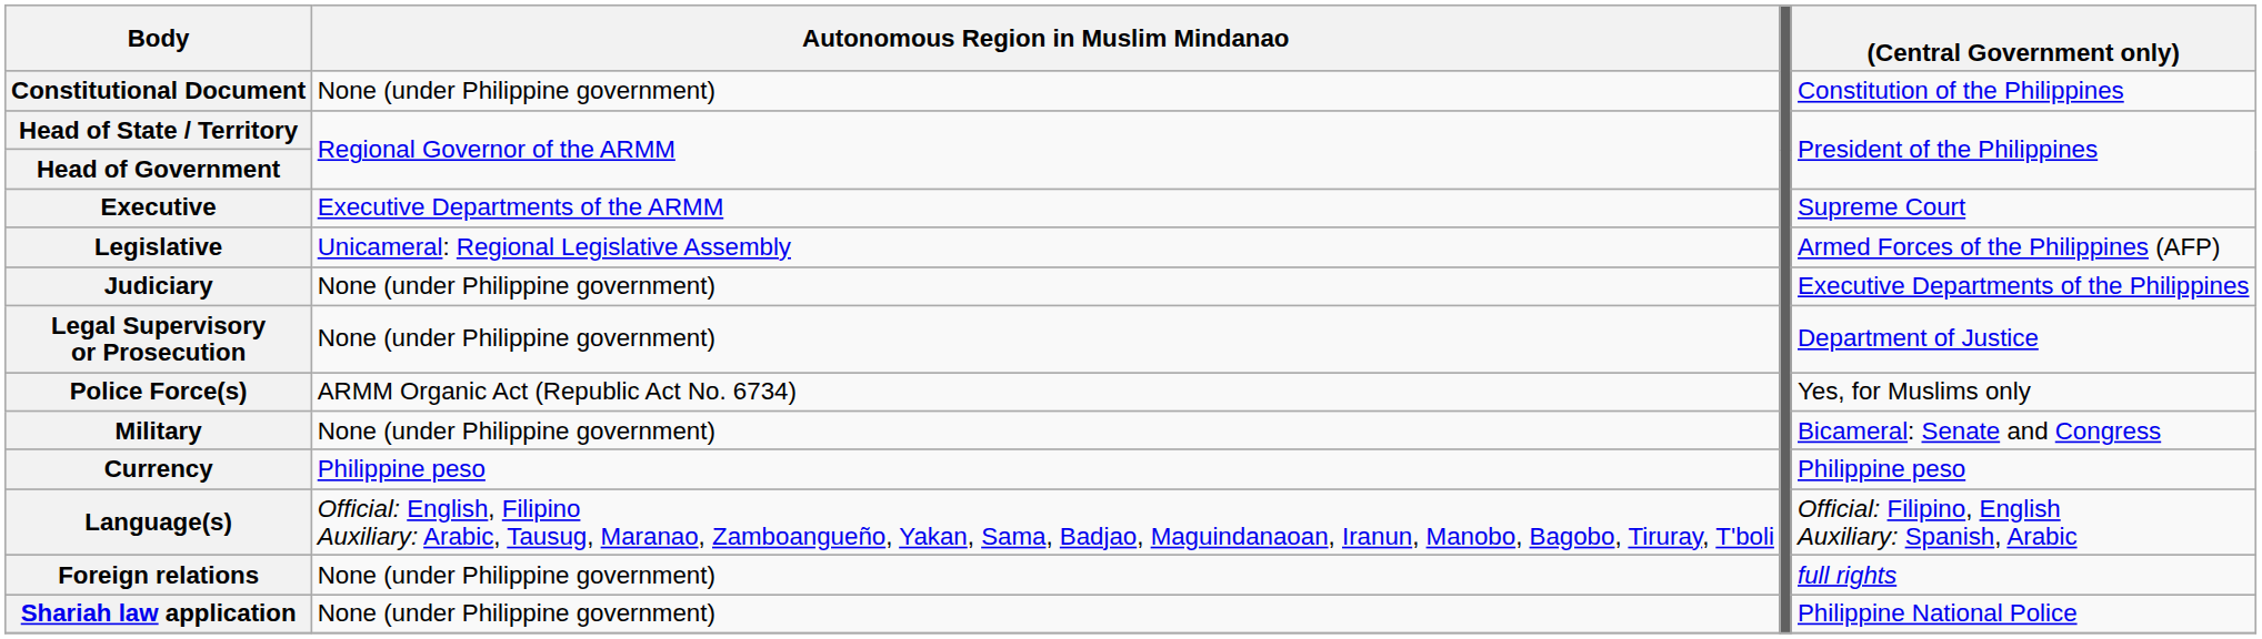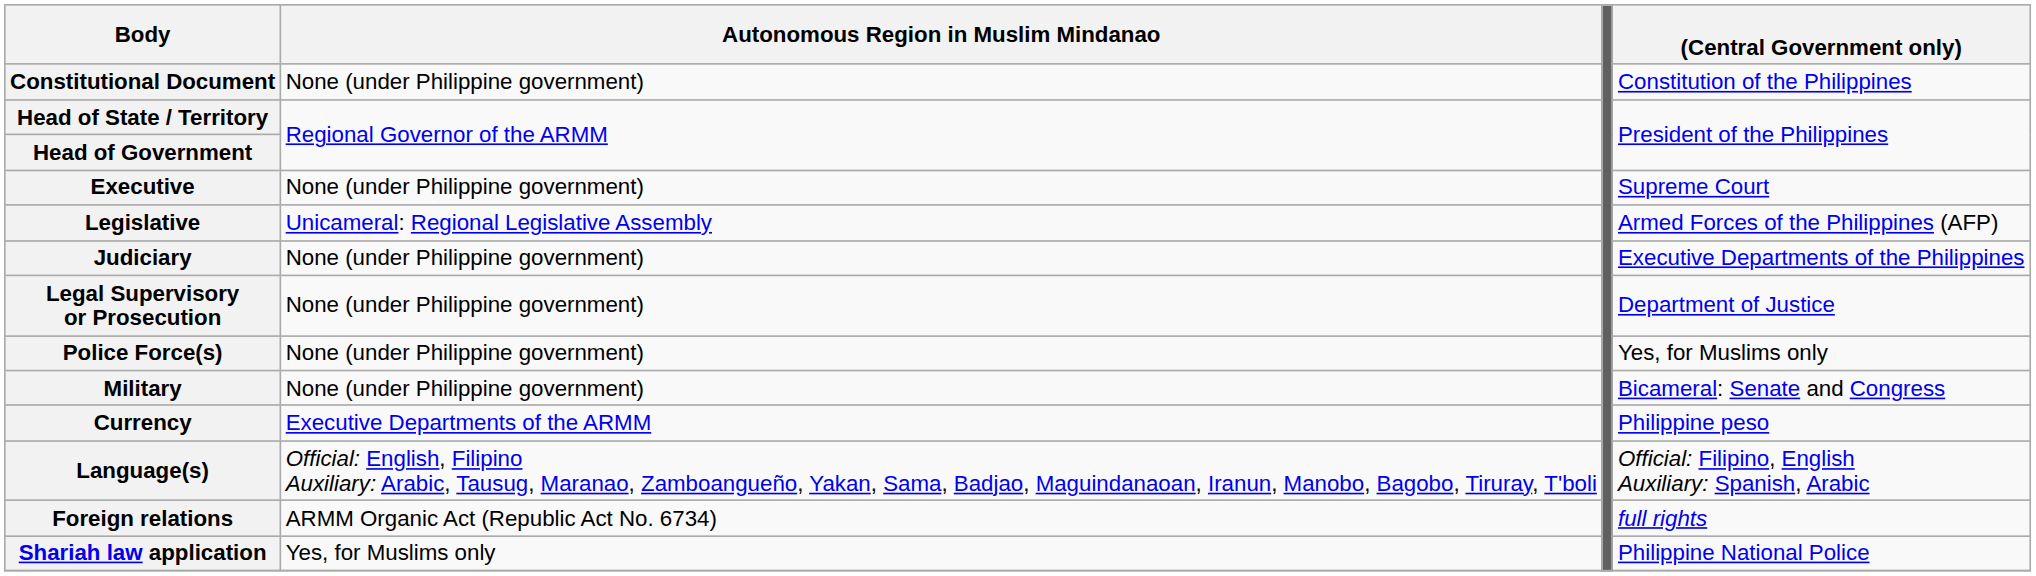Executive | Autonomous Region in Muslim Mindanao: Executive Departments of the ARMM -> None (under Philippine government)
Police Force(s) | Autonomous Region in Muslim Mindanao: ARMM Organic Act (Republic Act No. 6734) -> None (under Philippine government)
Currency | Autonomous Region in Muslim Mindanao: Philippine peso -> Executive Departments of the ARMM
Foreign relations | Autonomous Region in Muslim Mindanao: None (under Philippine government) -> ARMM Organic Act (Republic Act No. 6734)
Shariah law application | Autonomous Region in Muslim Mindanao: None (under Philippine government) -> Yes, for Muslims only
